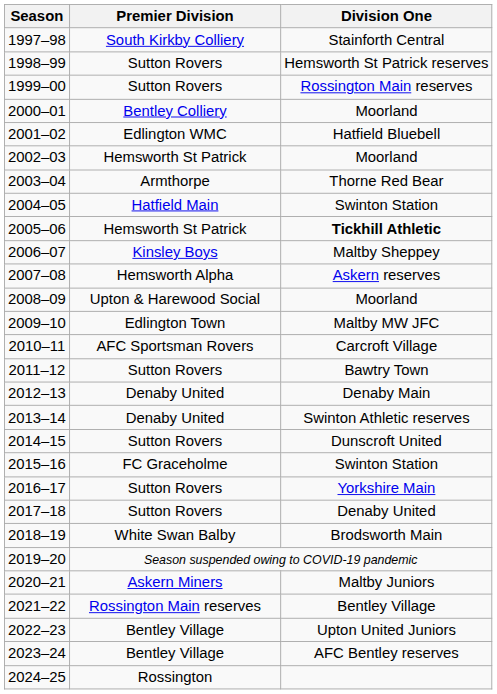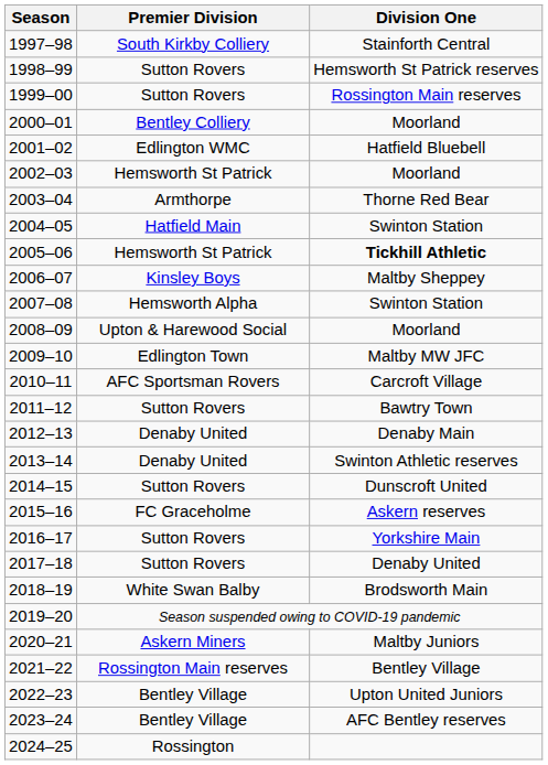2007–08 | Division One: Askern reserves -> Swinton Station
2015–16 | Division One: Swinton Station -> Askern reserves
